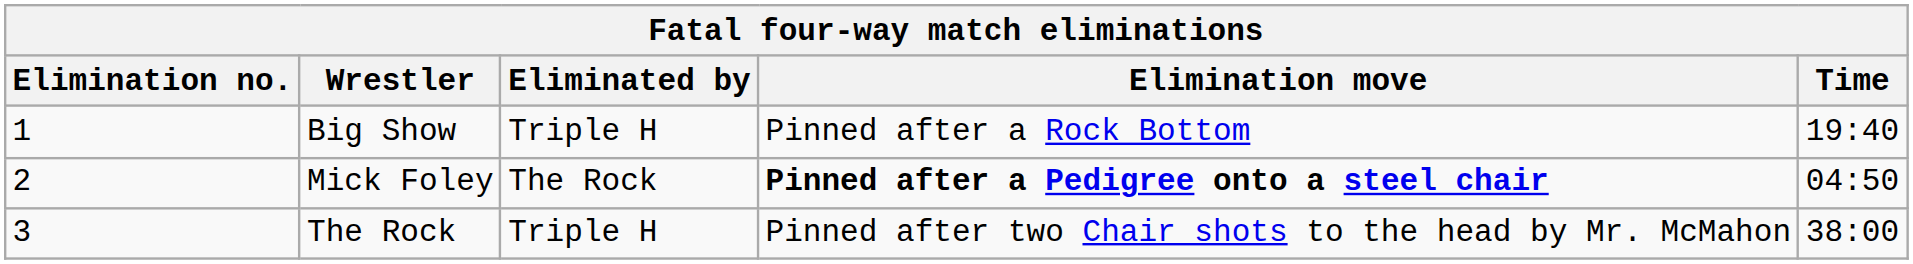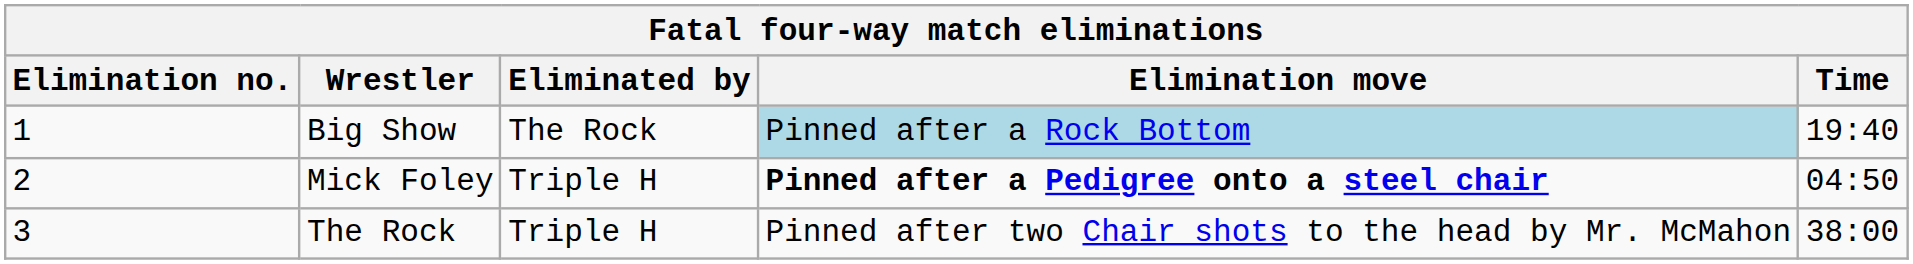Big Show | Eliminated by: Triple H -> The Rock
Big Show | Elimination move: no background -> lightblue background
Mick Foley | Eliminated by: The Rock -> Triple H
